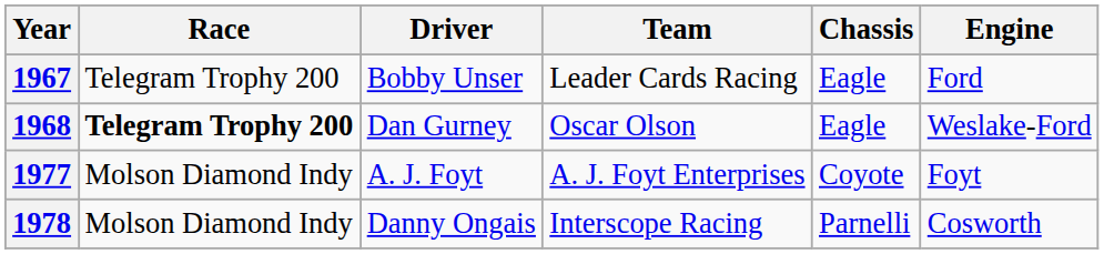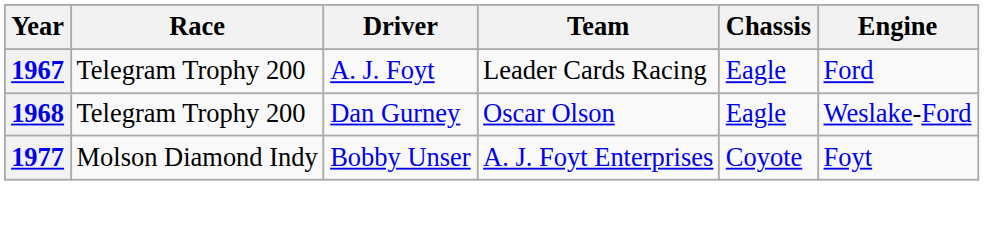1967 | Driver: Bobby Unser -> A. J. Foyt
1968 | Race: bold -> normal
1977 | Driver: A. J. Foyt -> Bobby Unser
- row: 1978 | Molson Diamond Indy | Danny Ongais | Interscope Racing | Parnelli | Cosworth
